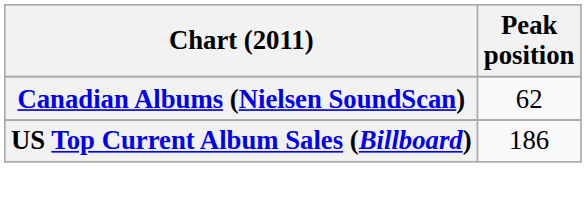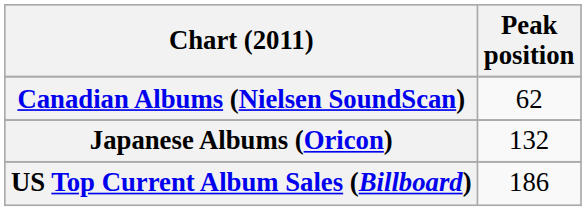+ row: Japanese Albums (Oricon) | 132
